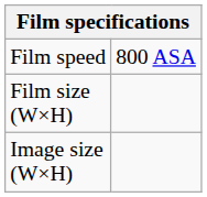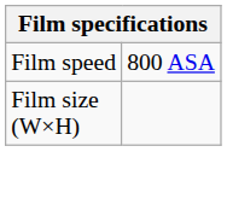- row: Image size (W×H)
